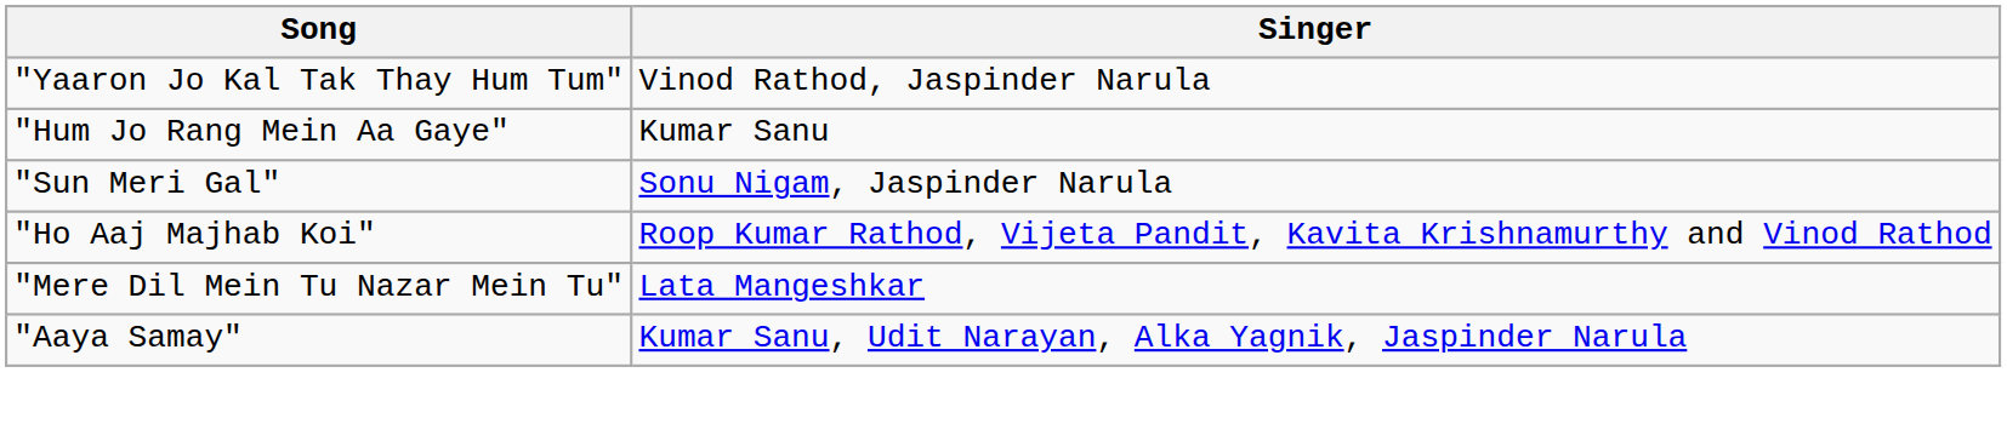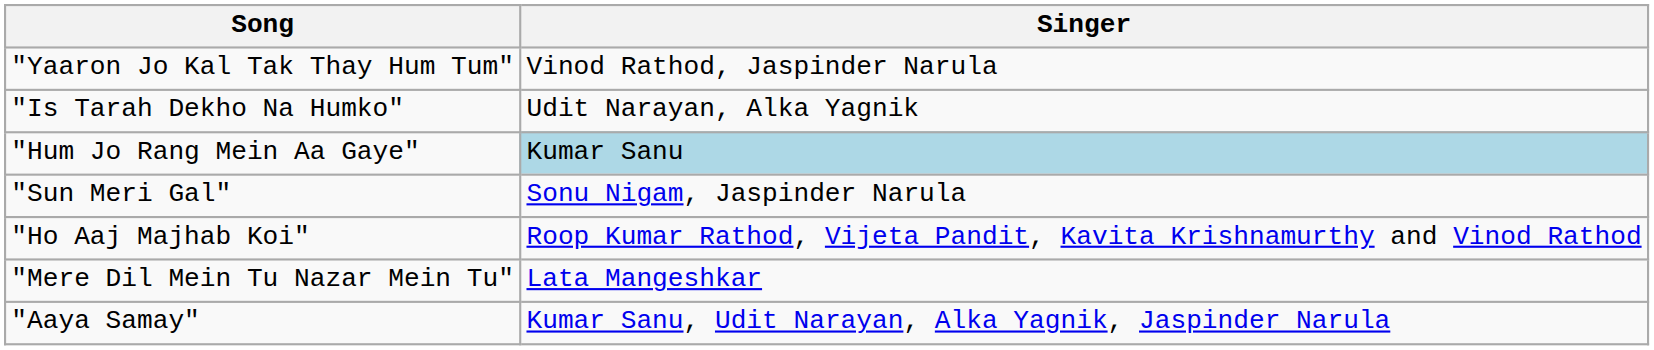+ row: "Is Tarah Dekho Na Humko" | Udit Narayan, Alka Yagnik
"Hum Jo Rang Mein Aa Gaye" | Singer: no background -> lightblue background
